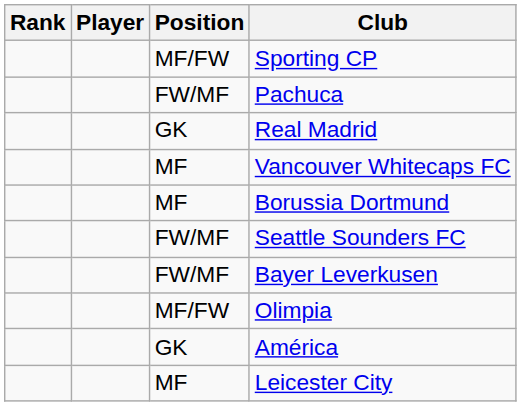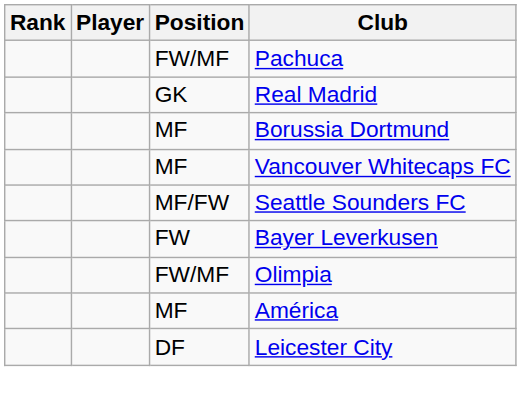- row: MF/FW | Sporting CP
rows swapped: Vancouver Whitecaps FC <-> Borussia Dortmund
Seattle Sounders FC | Position: FW/MF -> MF/FW
Bayer Leverkusen | Position: FW/MF -> FW
Olimpia | Position: MF/FW -> FW/MF
América | Position: GK -> MF
Leicester City | Position: MF -> DF
